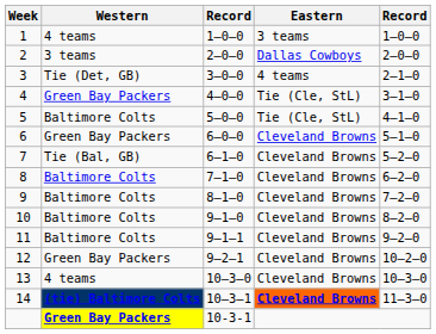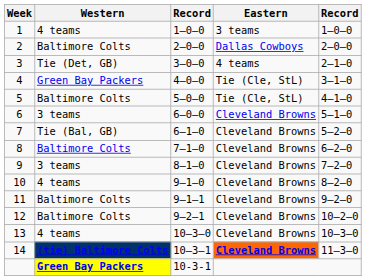2 | Western: 3 teams -> Baltimore Colts
6 | Western: Green Bay Packers -> 3 teams
9 | Western: Baltimore Colts -> 3 teams
10 | Western: Baltimore Colts -> 4 teams
12 | Western: Green Bay Packers -> Baltimore Colts
